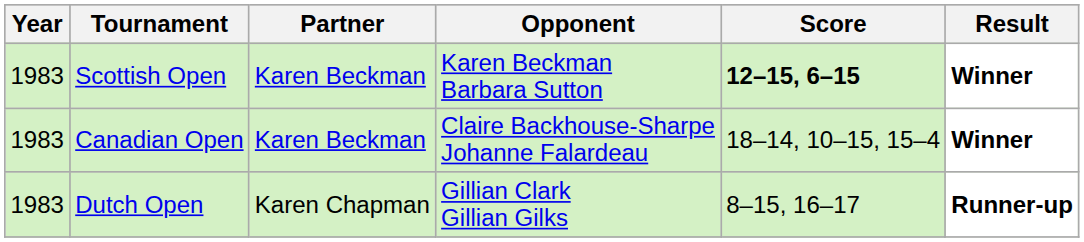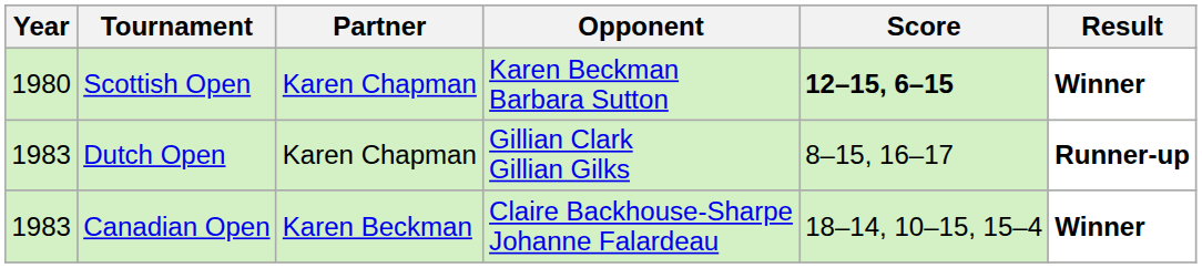Scottish Open | Year: 1983 -> 1980
Scottish Open | Partner: Karen Beckman -> Karen Chapman
rows swapped: Dutch Open <-> Canadian Open
